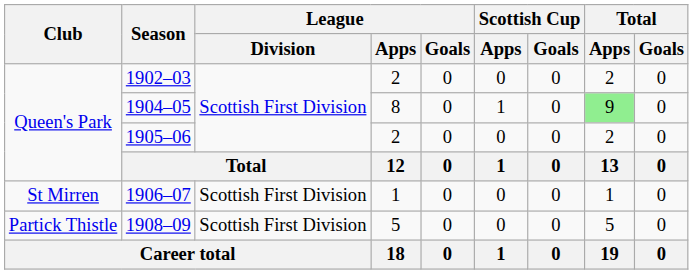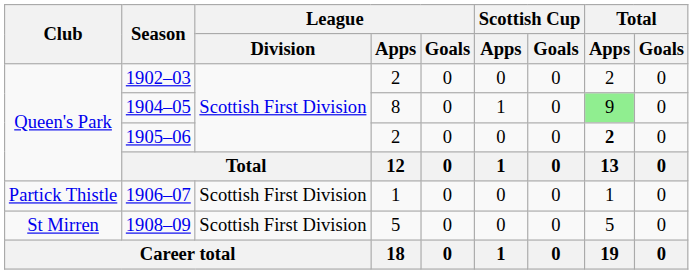1905–06 | Total / Apps: normal -> bold
1906–07 | Club: St Mirren -> Partick Thistle
1908–09 | Club: Partick Thistle -> St Mirren
